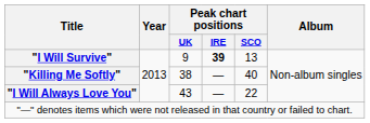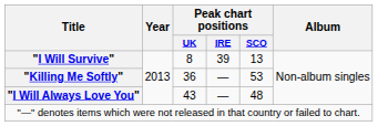"I Will Survive" | Peak chart positions / UK: 9 -> 8
"I Will Survive" | Peak chart positions / IRE: bold -> normal
"Killing Me Softly" | Peak chart positions / UK: 38 -> 36
"Killing Me Softly" | Peak chart positions / SCO: 40 -> 53
"I Will Always Love You" | Peak chart positions / SCO: 22 -> 48
